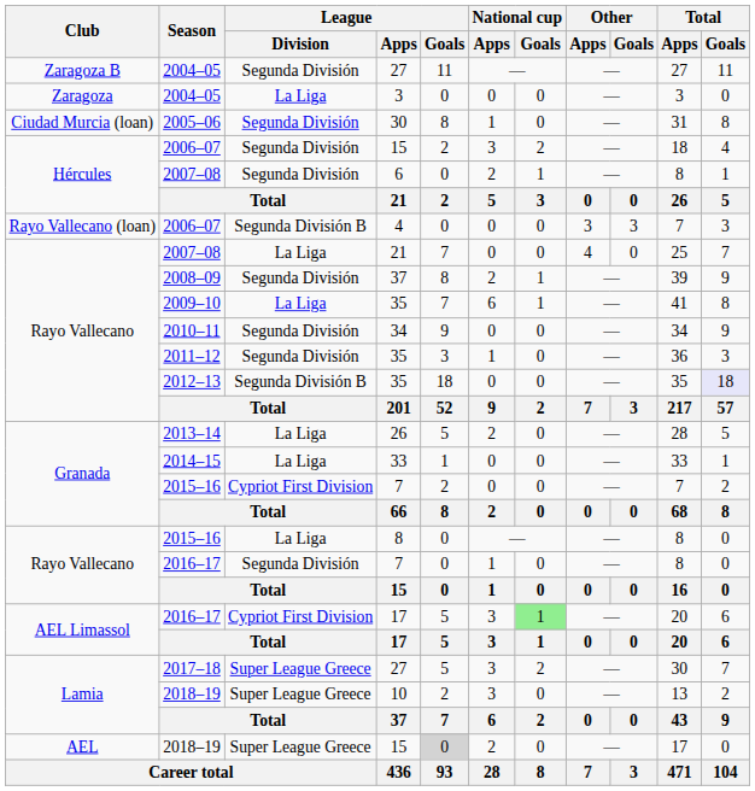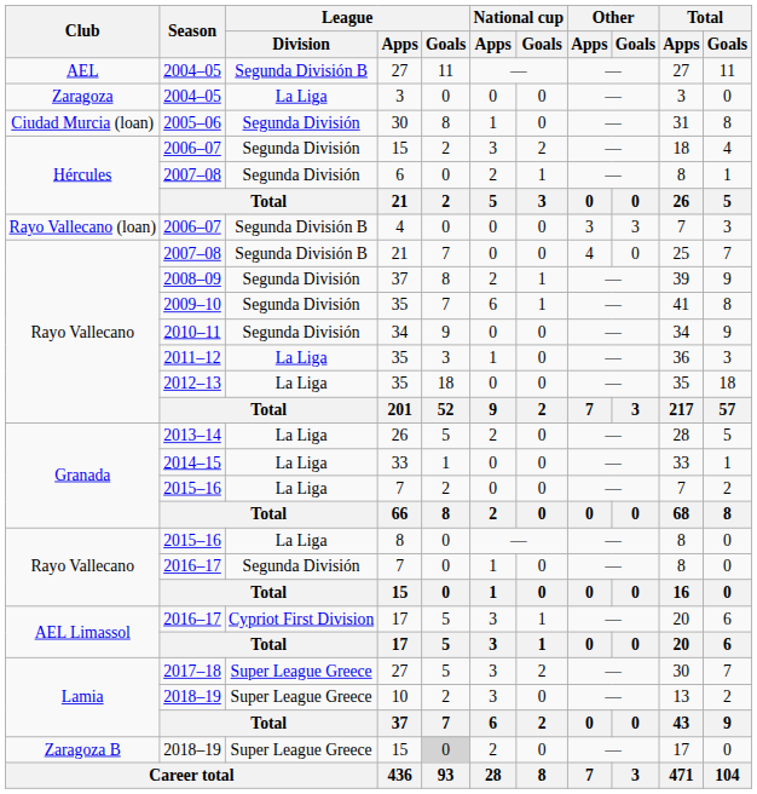2004–05 / 27 | Club: Zaragoza B -> AEL
2004–05 / 27 | League / Division: Segunda División -> Segunda División B
2007–08 / 21 | League / Division: La Liga -> Segunda División B
2009–10 / 35 | League / Division: La Liga -> Segunda División
2011–12 / 35 | League / Division: Segunda División -> La Liga
2012–13 / 35 | League / Division: Segunda División B -> La Liga
2012–13 / 35 | Total / Goals: lavender background -> no background
2015–16 / 7 | League / Division: Cypriot First Division -> La Liga
2016–17 / 17 | National cup / Goals: lightgreen background -> no background
2018–19 / 15 | Club: AEL -> Zaragoza B
